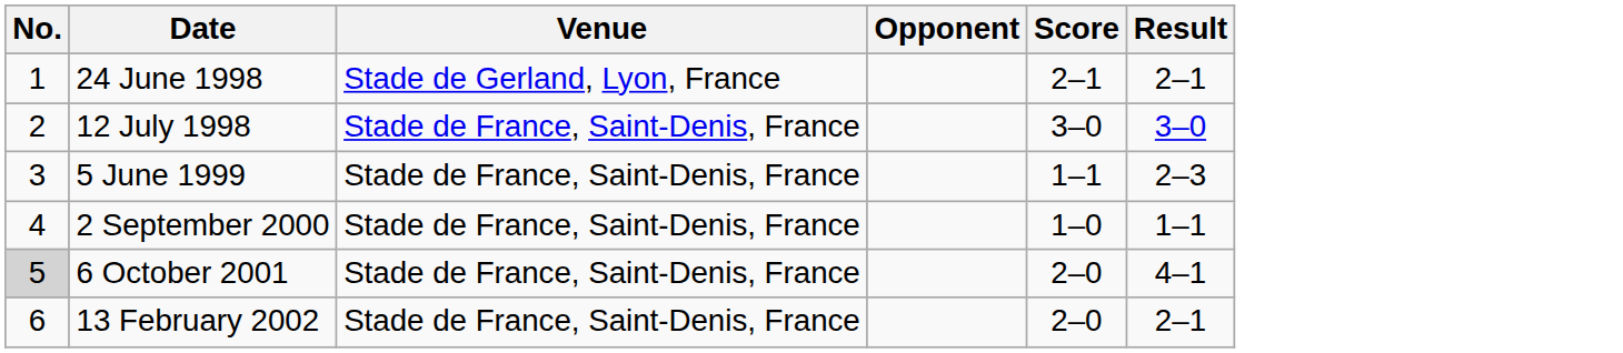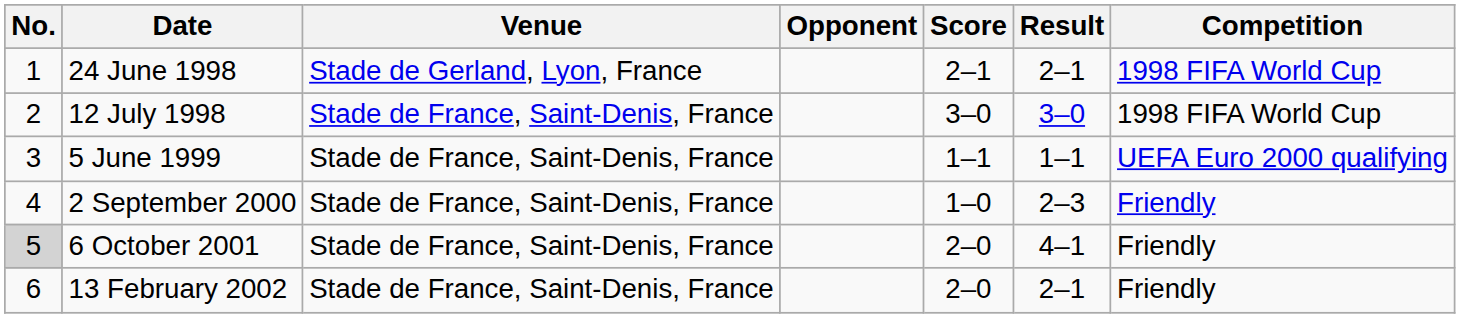+ column: Competition | 1998 FIFA World Cup | 1998 FIFA World Cup | UEFA Euro 2000 qualifying | Friendly | Friendly | Friendly
5 June 1999 | Result: 2–3 -> 1–1
2 September 2000 | Result: 1–1 -> 2–3
